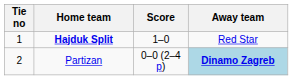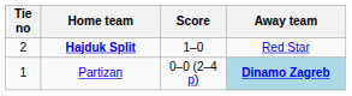Hajduk Split | Tie no: 1 -> 2
Partizan | Tie no: 2 -> 1
